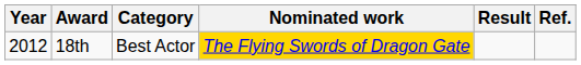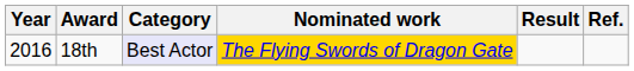18th | Year: 2012 -> 2016
18th | Category: no background -> lavender background
